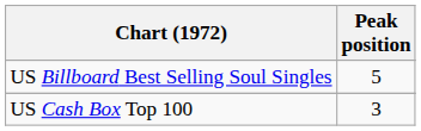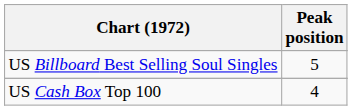US Cash Box Top 100 | Peak position: 3 -> 4
